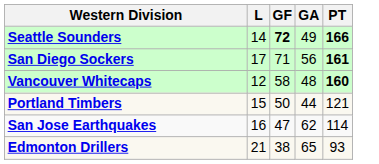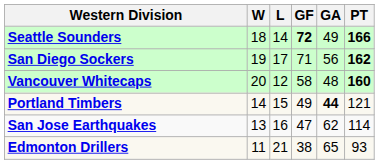+ column: W | 18 | 19 | 20 | 14 | 13 | 11
San Diego Sockers | PT: 161 -> 162
Portland Timbers | GF: 50 -> 49
Portland Timbers | GA: normal -> bold
